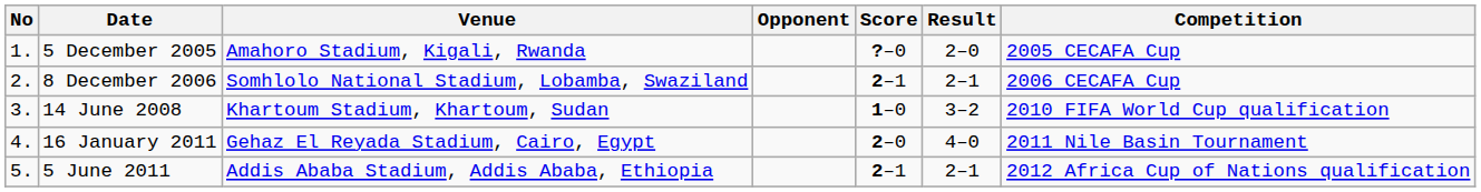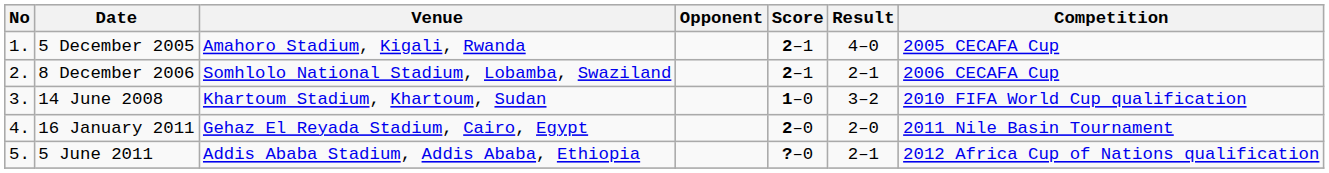5 December 2005 | Score: ?–0 -> 2–1
5 December 2005 | Result: 2–0 -> 4–0
16 January 2011 | Result: 4–0 -> 2–0
5 June 2011 | Score: 2–1 -> ?–0
